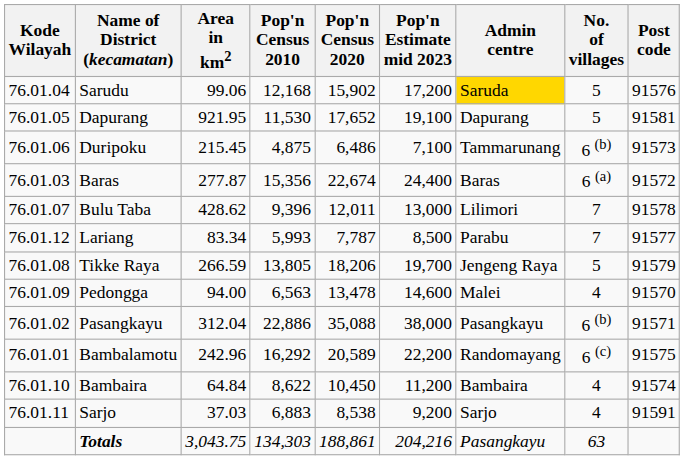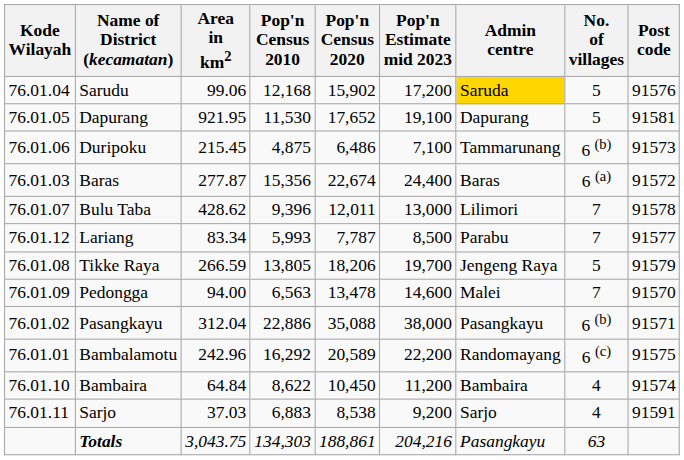Pedongga | No. of villages: 4 -> 7
